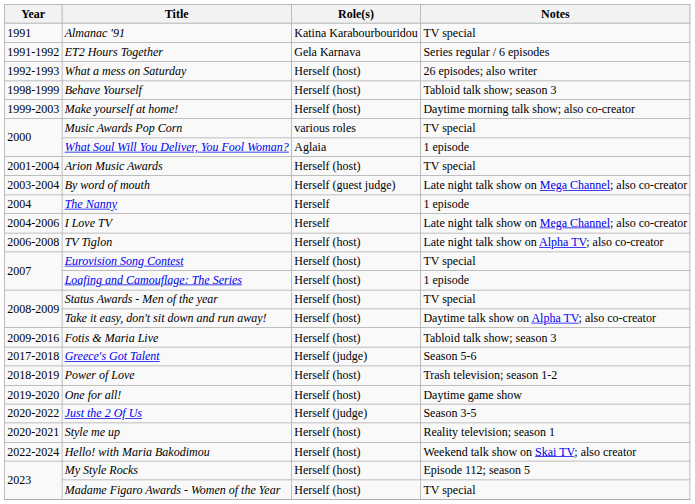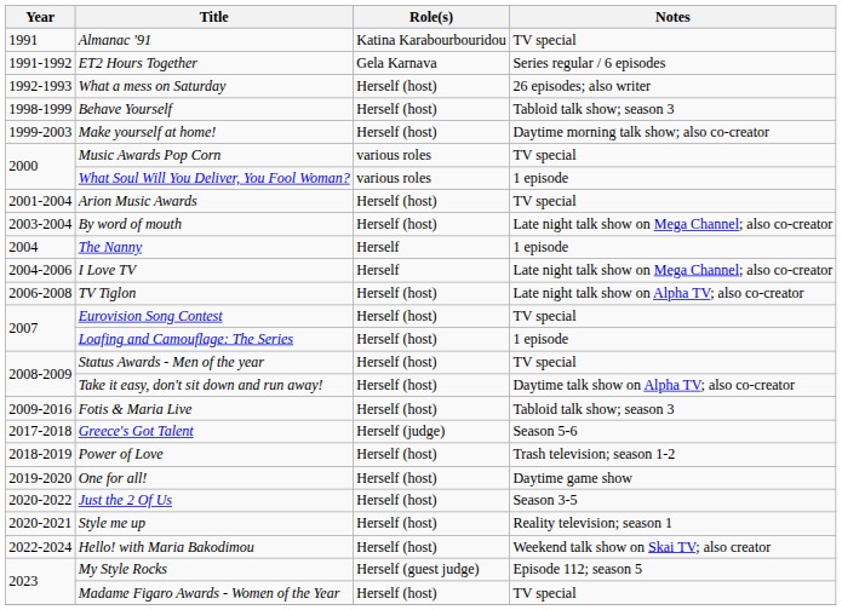What Soul Will You Deliver, You Fool Woman? | Role(s): Aglaia -> various roles
By word of mouth | Role(s): Herself (guest judge) -> Herself (host)
Just the 2 Of Us | Role(s): Herself (judge) -> Herself (host)
My Style Rocks | Role(s): Herself (host) -> Herself (guest judge)
